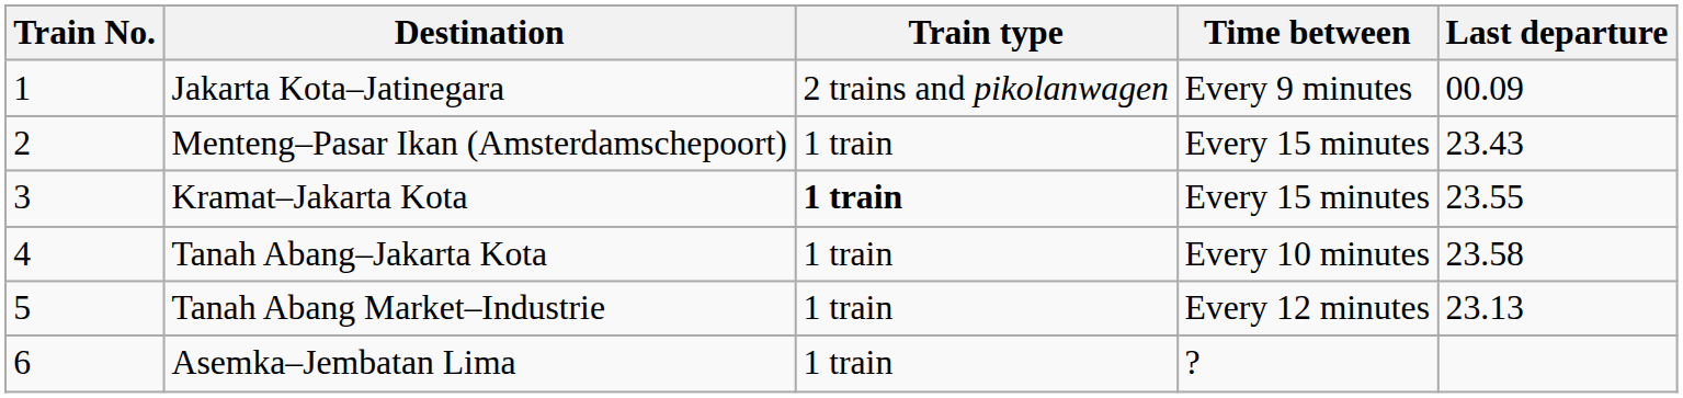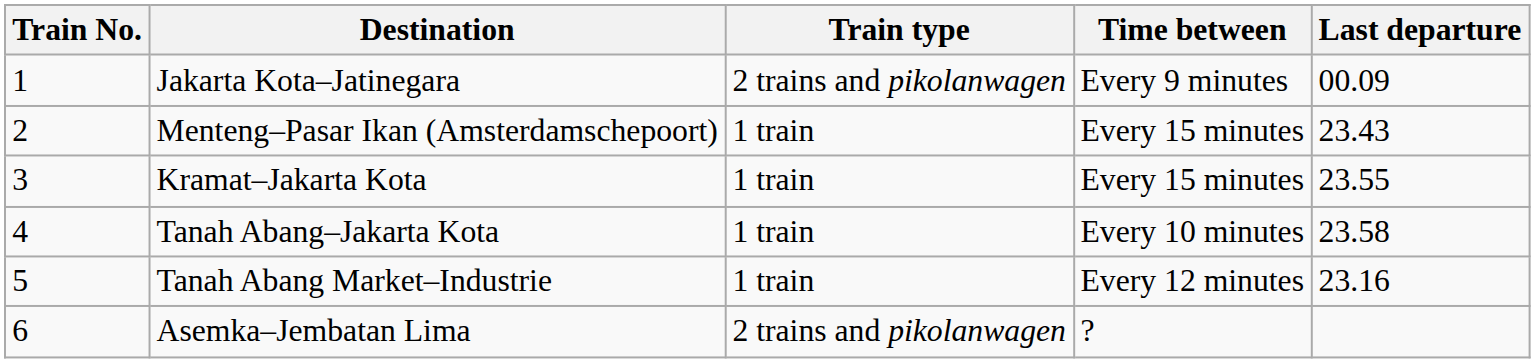Kramat–Jakarta Kota | Train type: bold -> normal
Tanah Abang Market–Industrie | Last departure: 23.13 -> 23.16
Asemka–Jembatan Lima | Train type: 1 train -> 2 trains and pikolanwagen
